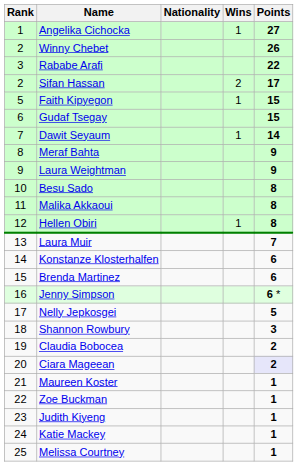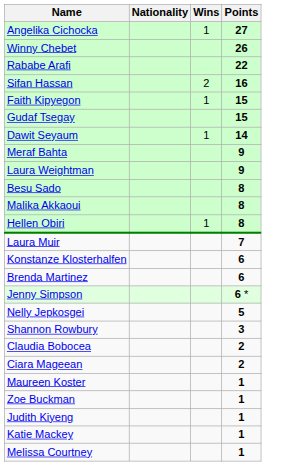- column: Rank | 1 | 2 | 3 | 2 | 5 | 6 | 7 | 8 | 9 | 10 | 11 | 12 | 13 | 14 | 15 | 16 | 17 | 18 | 19 | 20 | 21 | 22 | 23 | 24 | 25
Sifan Hassan | Points: 17 -> 16
Ciara Mageean | Points: lavender background -> no background
